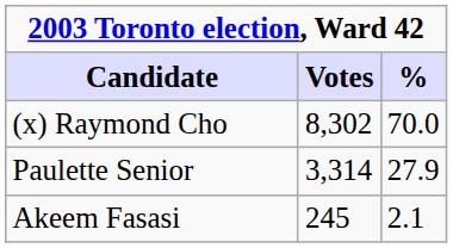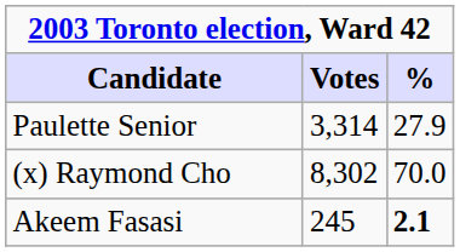rows swapped: (x) Raymond Cho <-> Paulette Senior
Akeem Fasasi | %: normal -> bold
